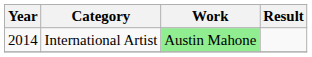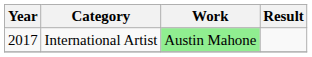International Artist | Year: 2014 -> 2017
